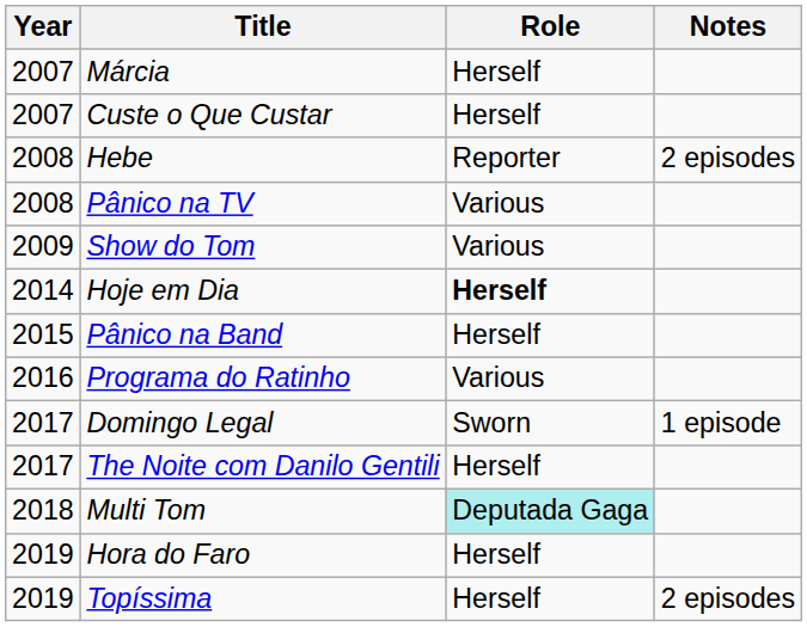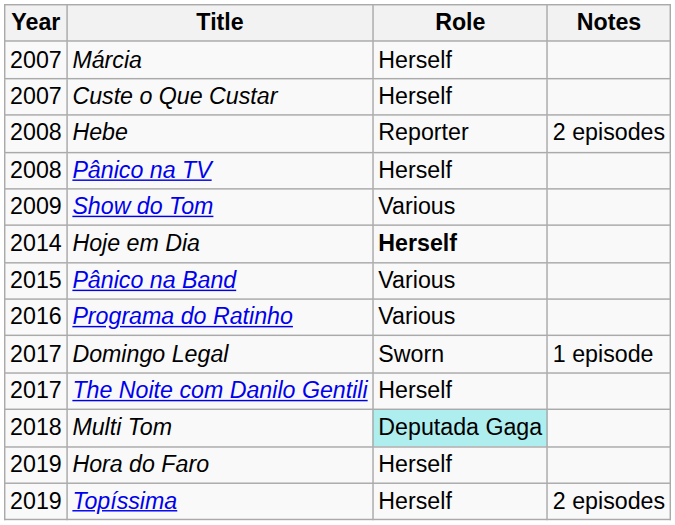Pânico na TV | Role: Various -> Herself
Pânico na Band | Role: Herself -> Various
